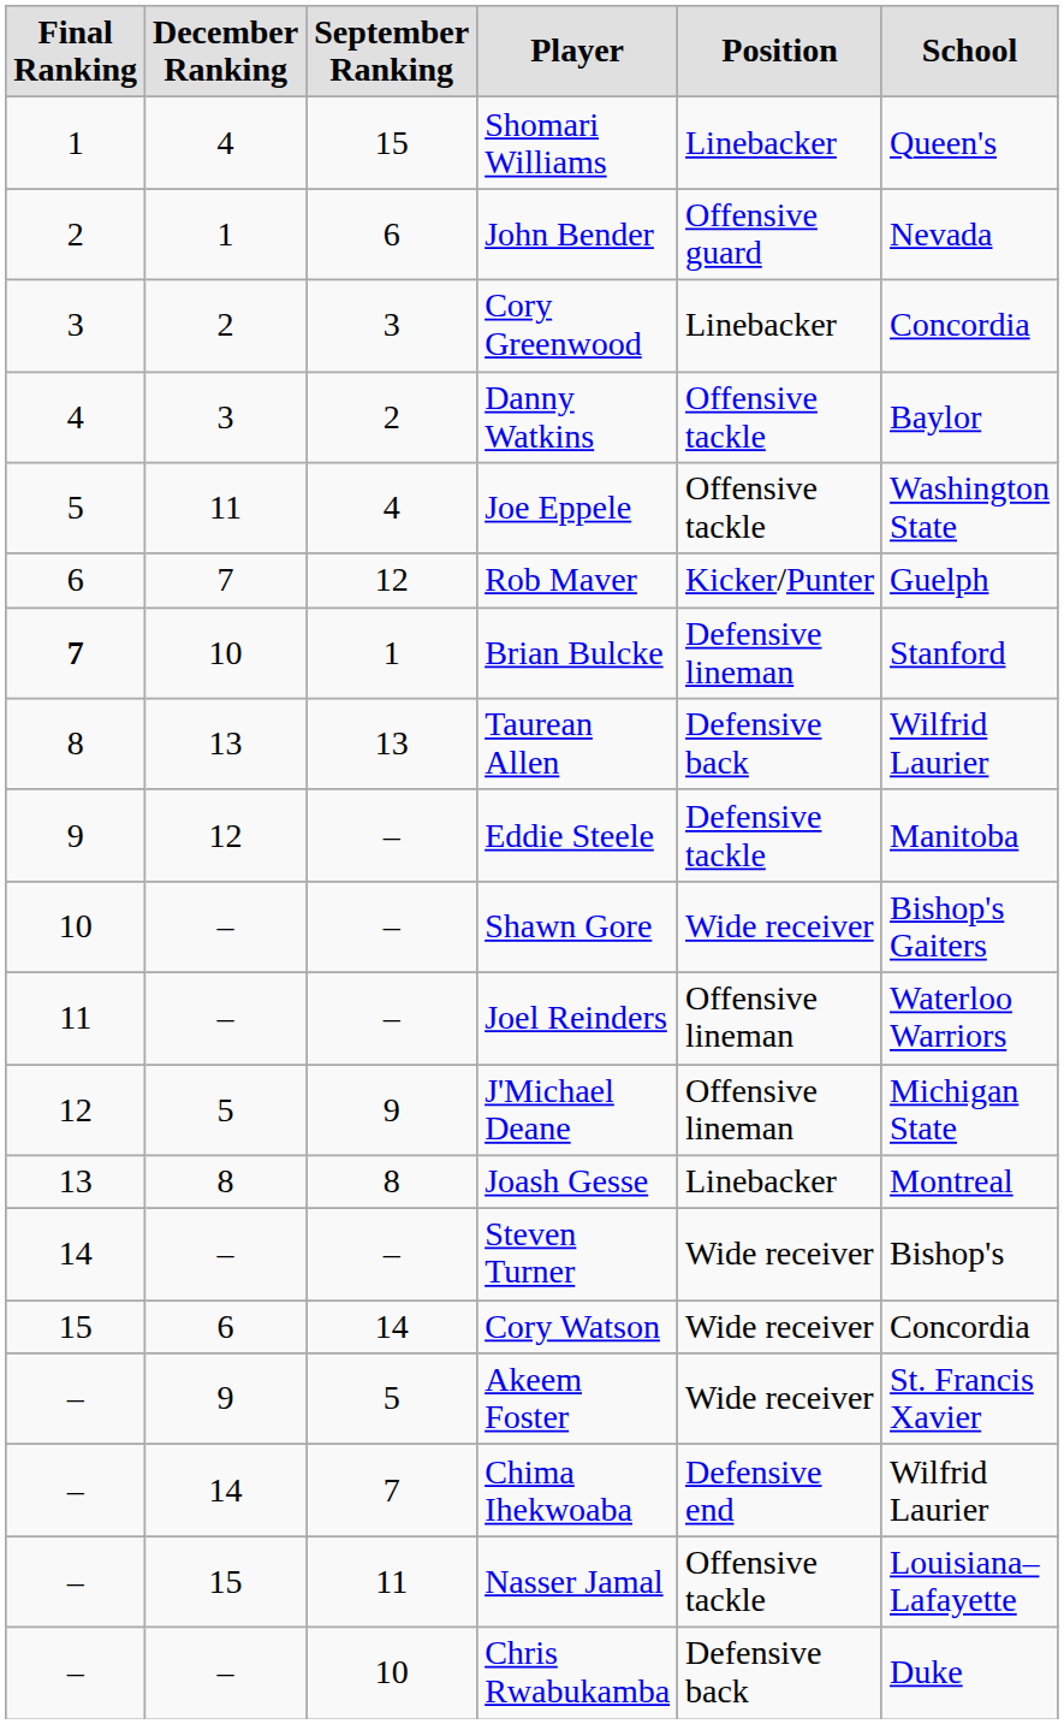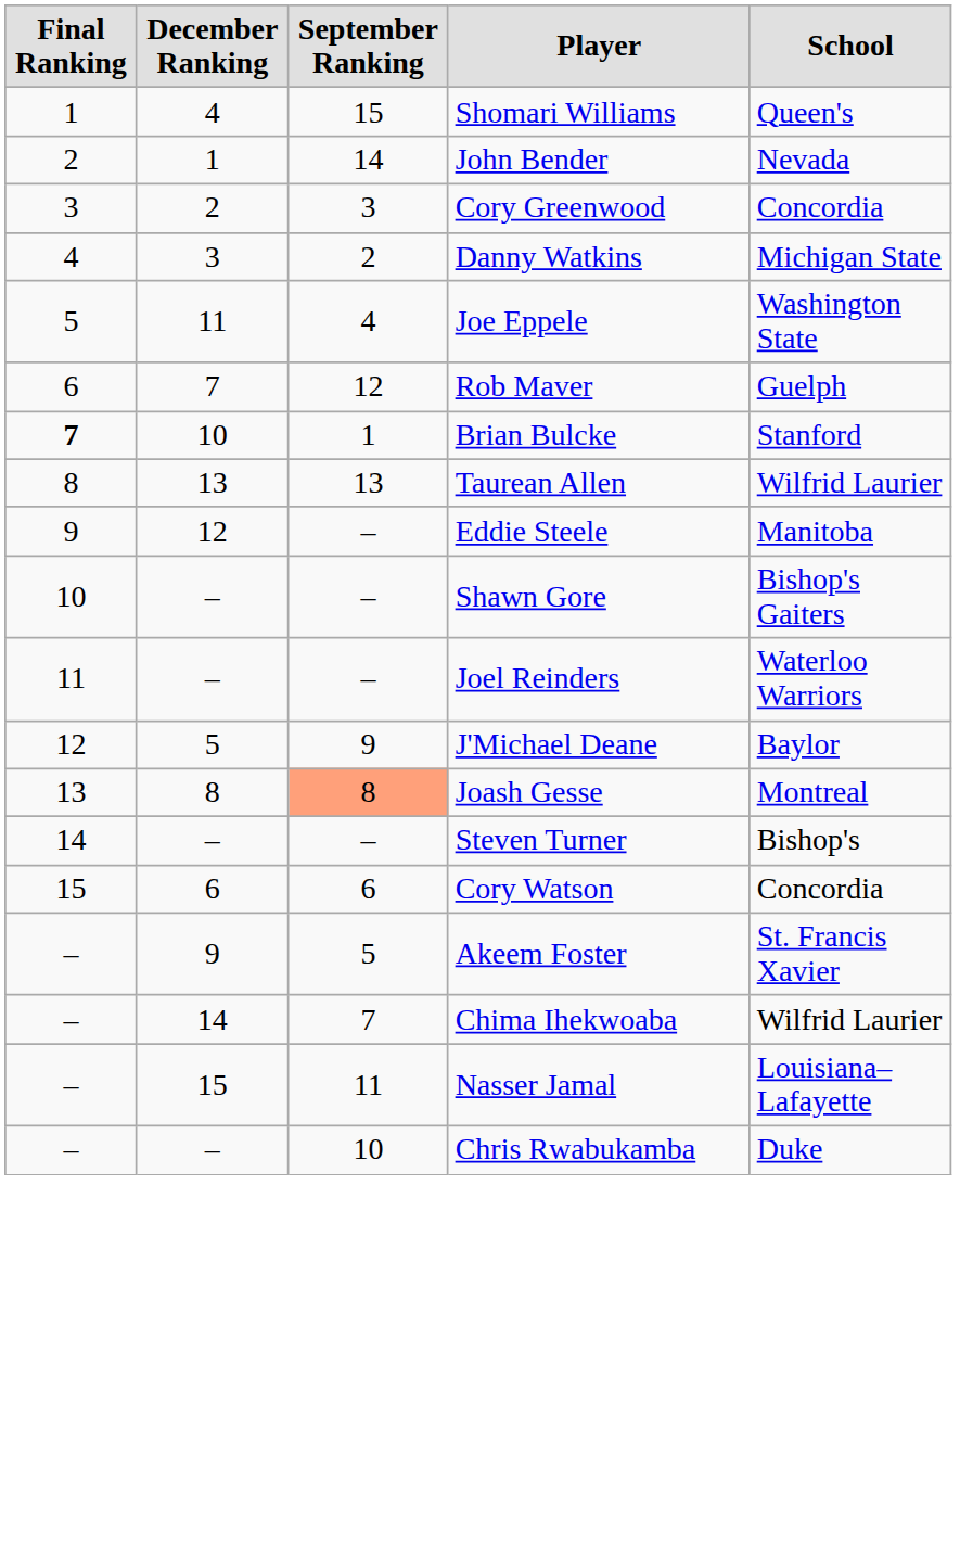- column: Position | Linebacker | Offensive guard | Linebacker | Offensive tackle | Offensive tackle | Kicker/Punter | Defensive lineman | Defensive back | Defensive tackle | Wide receiver | Offensive lineman | Offensive lineman | Linebacker | Wide receiver | Wide receiver | Wide receiver | Defensive end | Offensive tackle | Defensive back
John Bender | September Ranking: 6 -> 14
Danny Watkins | School: Baylor -> Michigan State
J'Michael Deane | School: Michigan State -> Baylor
Joash Gesse | September Ranking: no background -> lightsalmon background
Cory Watson | September Ranking: 14 -> 6
